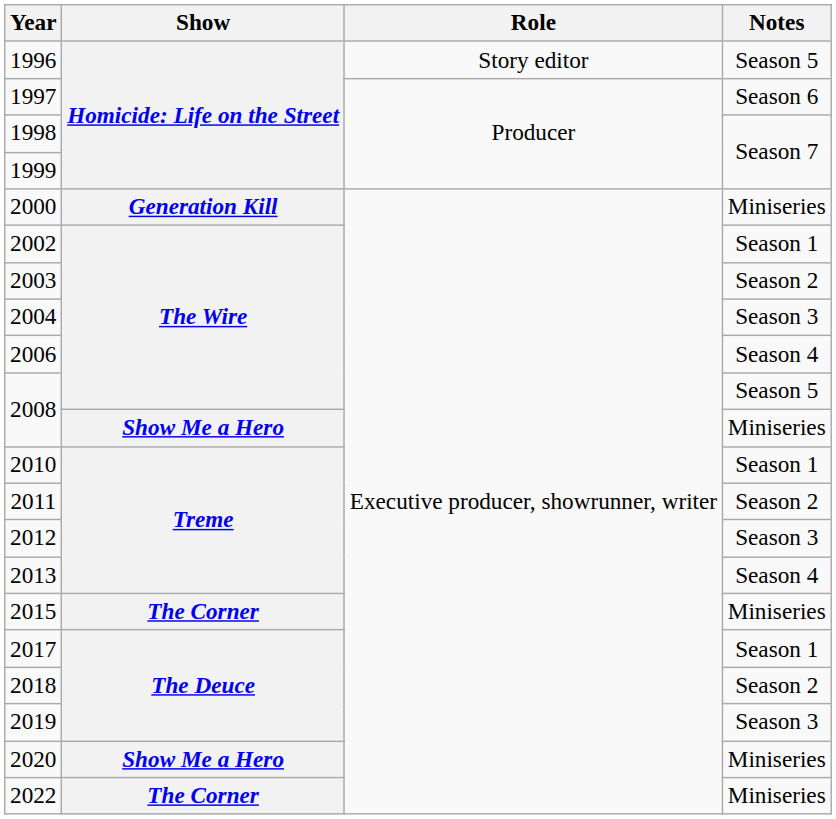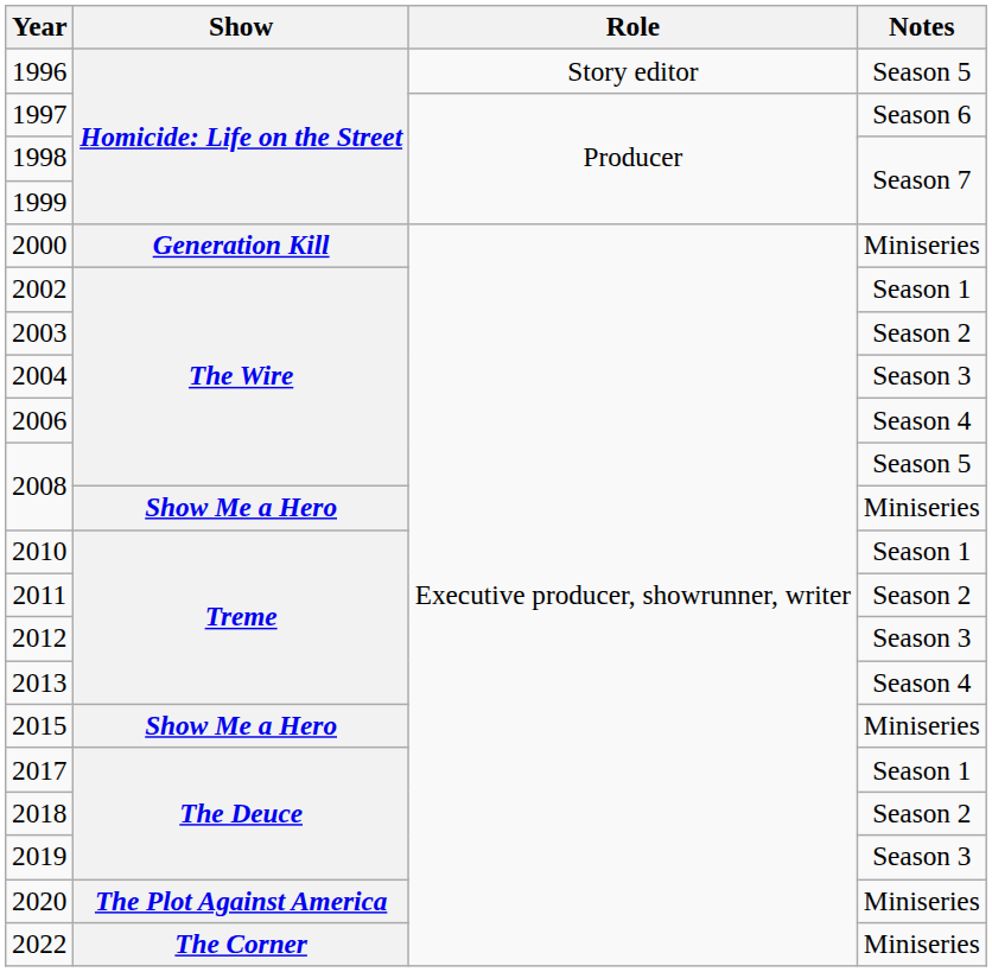2015 | Show: The Corner -> Show Me a Hero
2020 | Show: Show Me a Hero -> The Plot Against America
